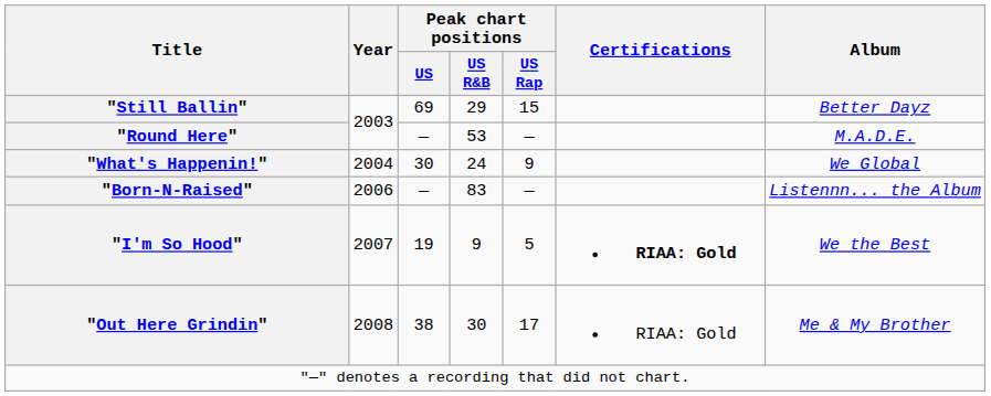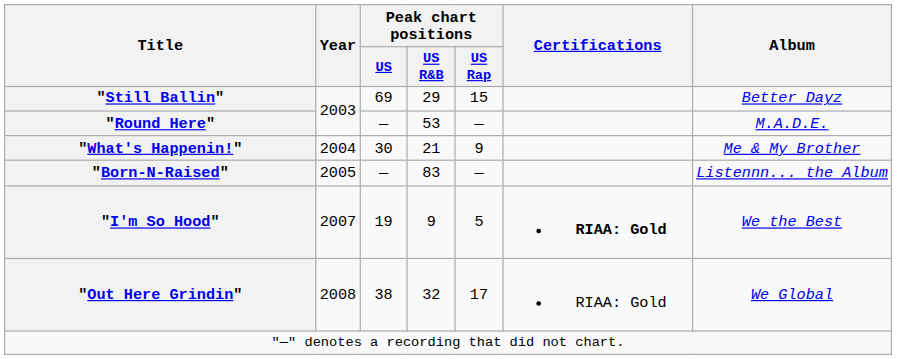"What's Happenin!" | Peak chart positions / US R&B: 24 -> 21
"What's Happenin!" | Album: We Global -> Me & My Brother
"Born-N-Raised" | Year: 2006 -> 2005
"Out Here Grindin" | Peak chart positions / US R&B: 30 -> 32
"Out Here Grindin" | Album: Me & My Brother -> We Global
